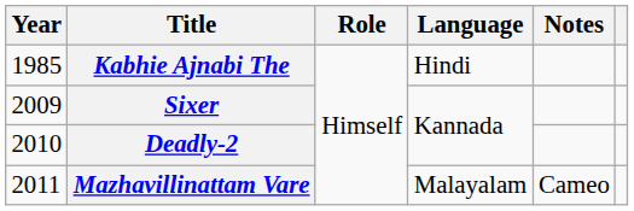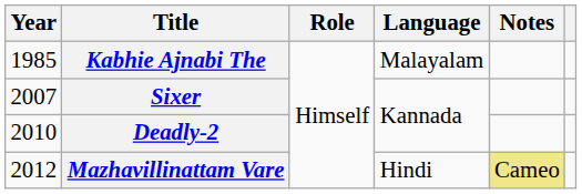Kabhie Ajnabi The | Language: Hindi -> Malayalam
Sixer | Year: 2009 -> 2007
Mazhavillinattam Vare | Year: 2011 -> 2012
Mazhavillinattam Vare | Language: Malayalam -> Hindi
Mazhavillinattam Vare | Notes: no background -> khaki background
